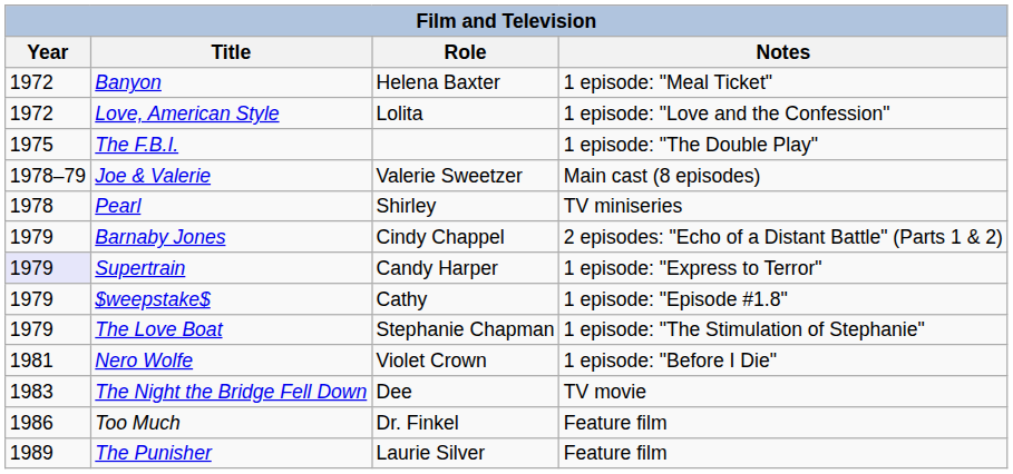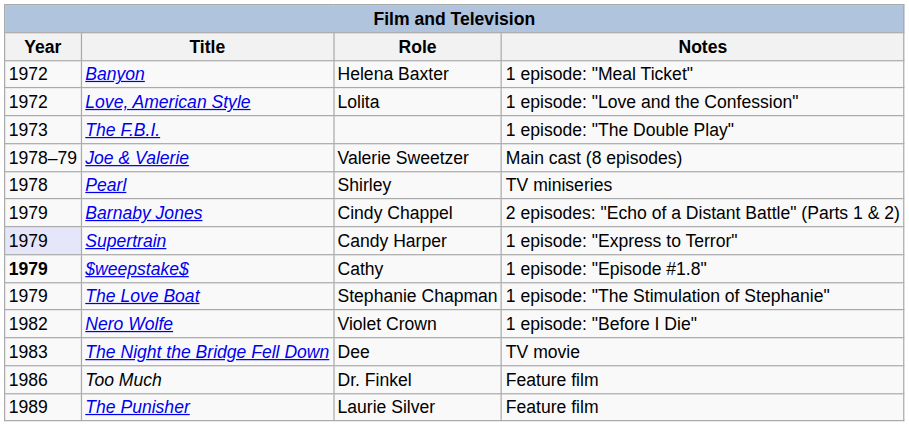The F.B.I. | Year: 1975 -> 1973
$weepstake$ | Year: normal -> bold
Nero Wolfe | Year: 1981 -> 1982
